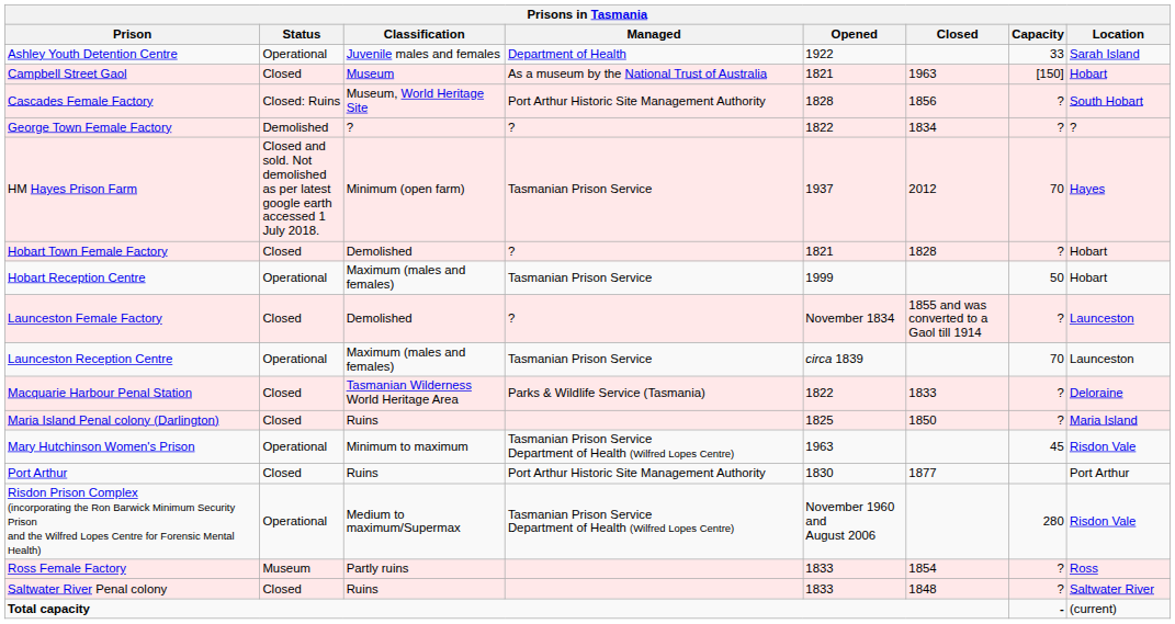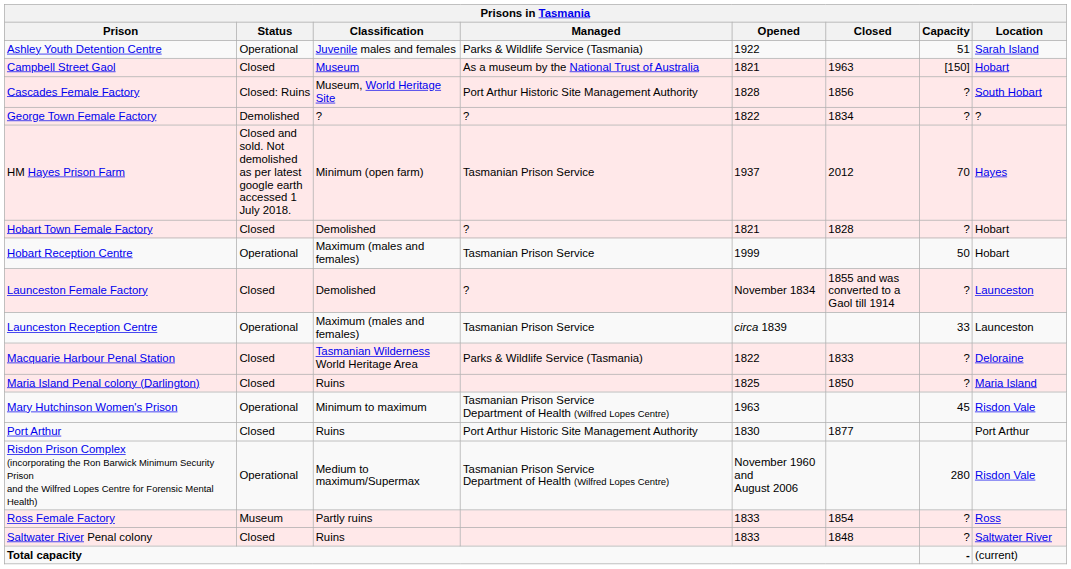Ashley Youth Detention Centre | Managed: Department of Health -> Parks & Wildlife Service (Tasmania)
Ashley Youth Detention Centre | Capacity: 33 -> 51
Launceston Reception Centre | Capacity: 70 -> 33
